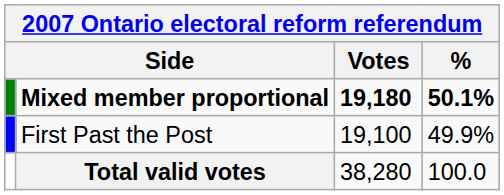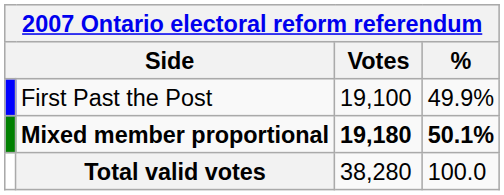rows swapped: First Past the Post <-> Mixed member proportional
